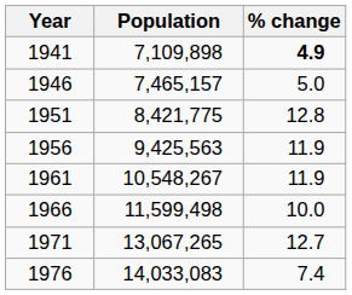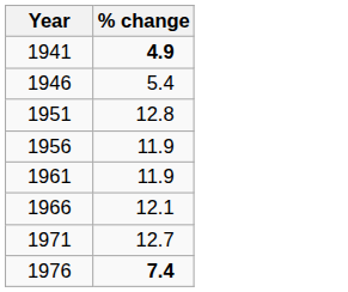- column: Population | 7,109,898 | 7,465,157 | 8,421,775 | 9,425,563 | 10,548,267 | 11,599,498 | 13,067,265 | 14,033,083
1946 | % change: 5.0 -> 5.4
1966 | % change: 10.0 -> 12.1
1976 | % change: normal -> bold
